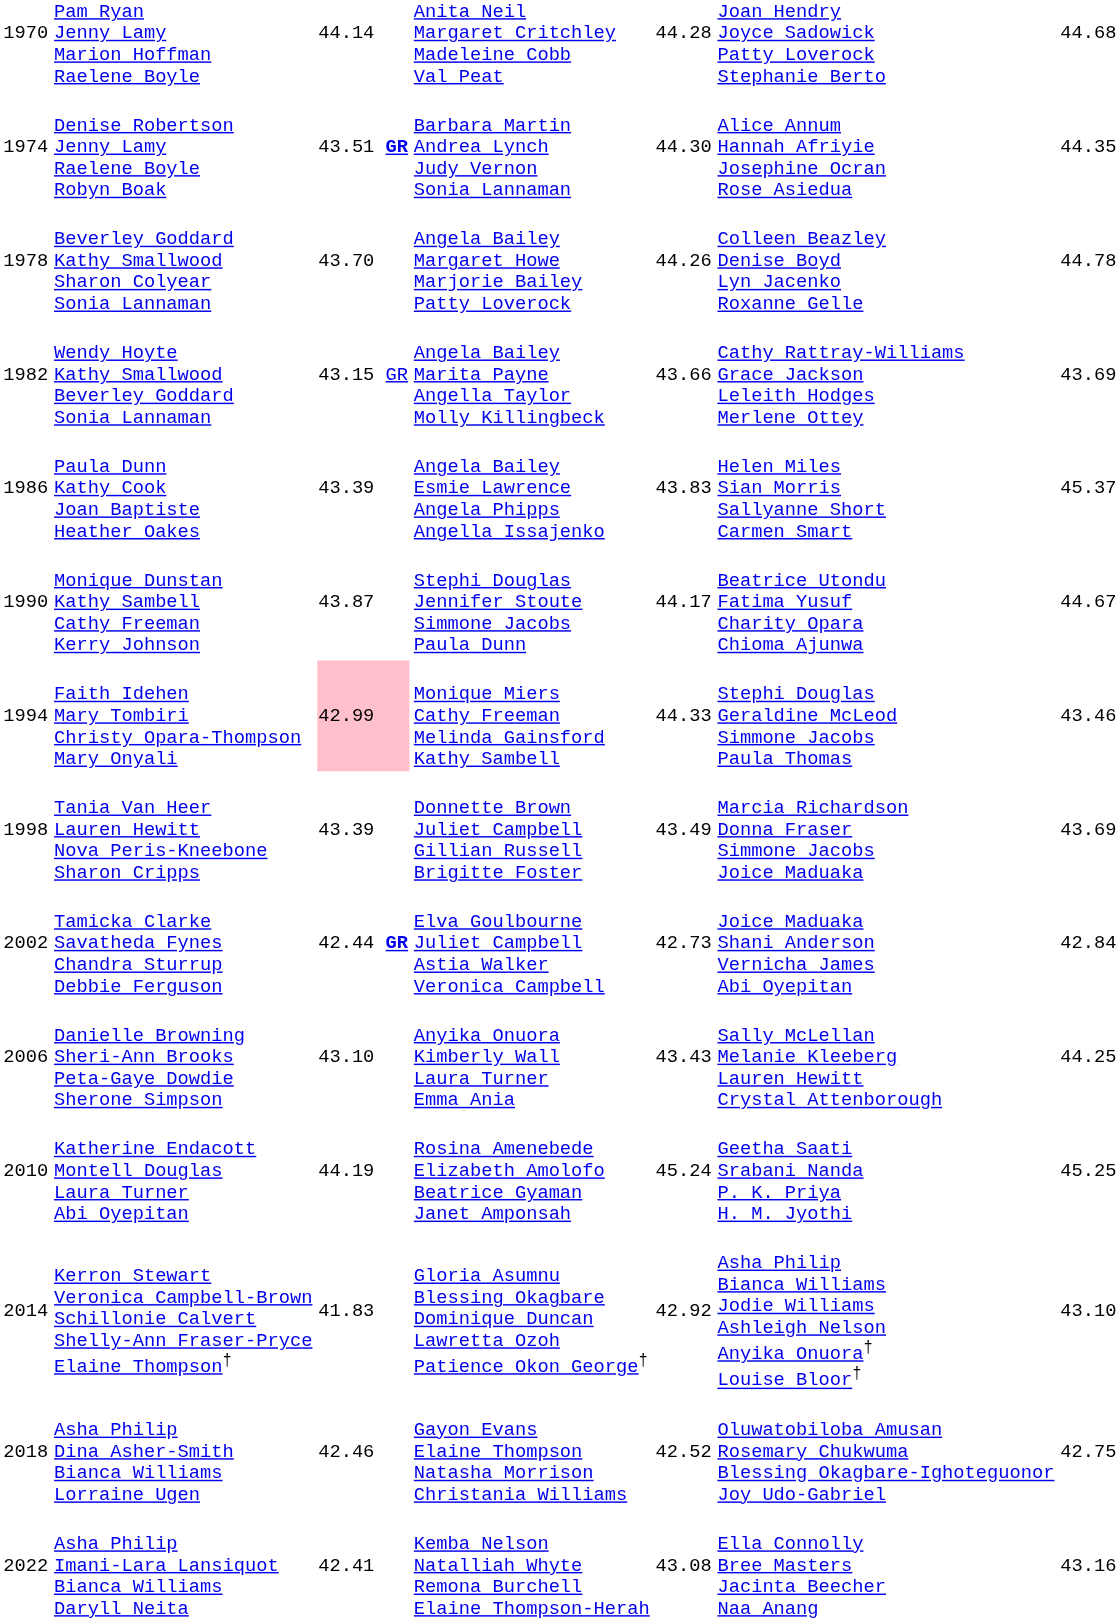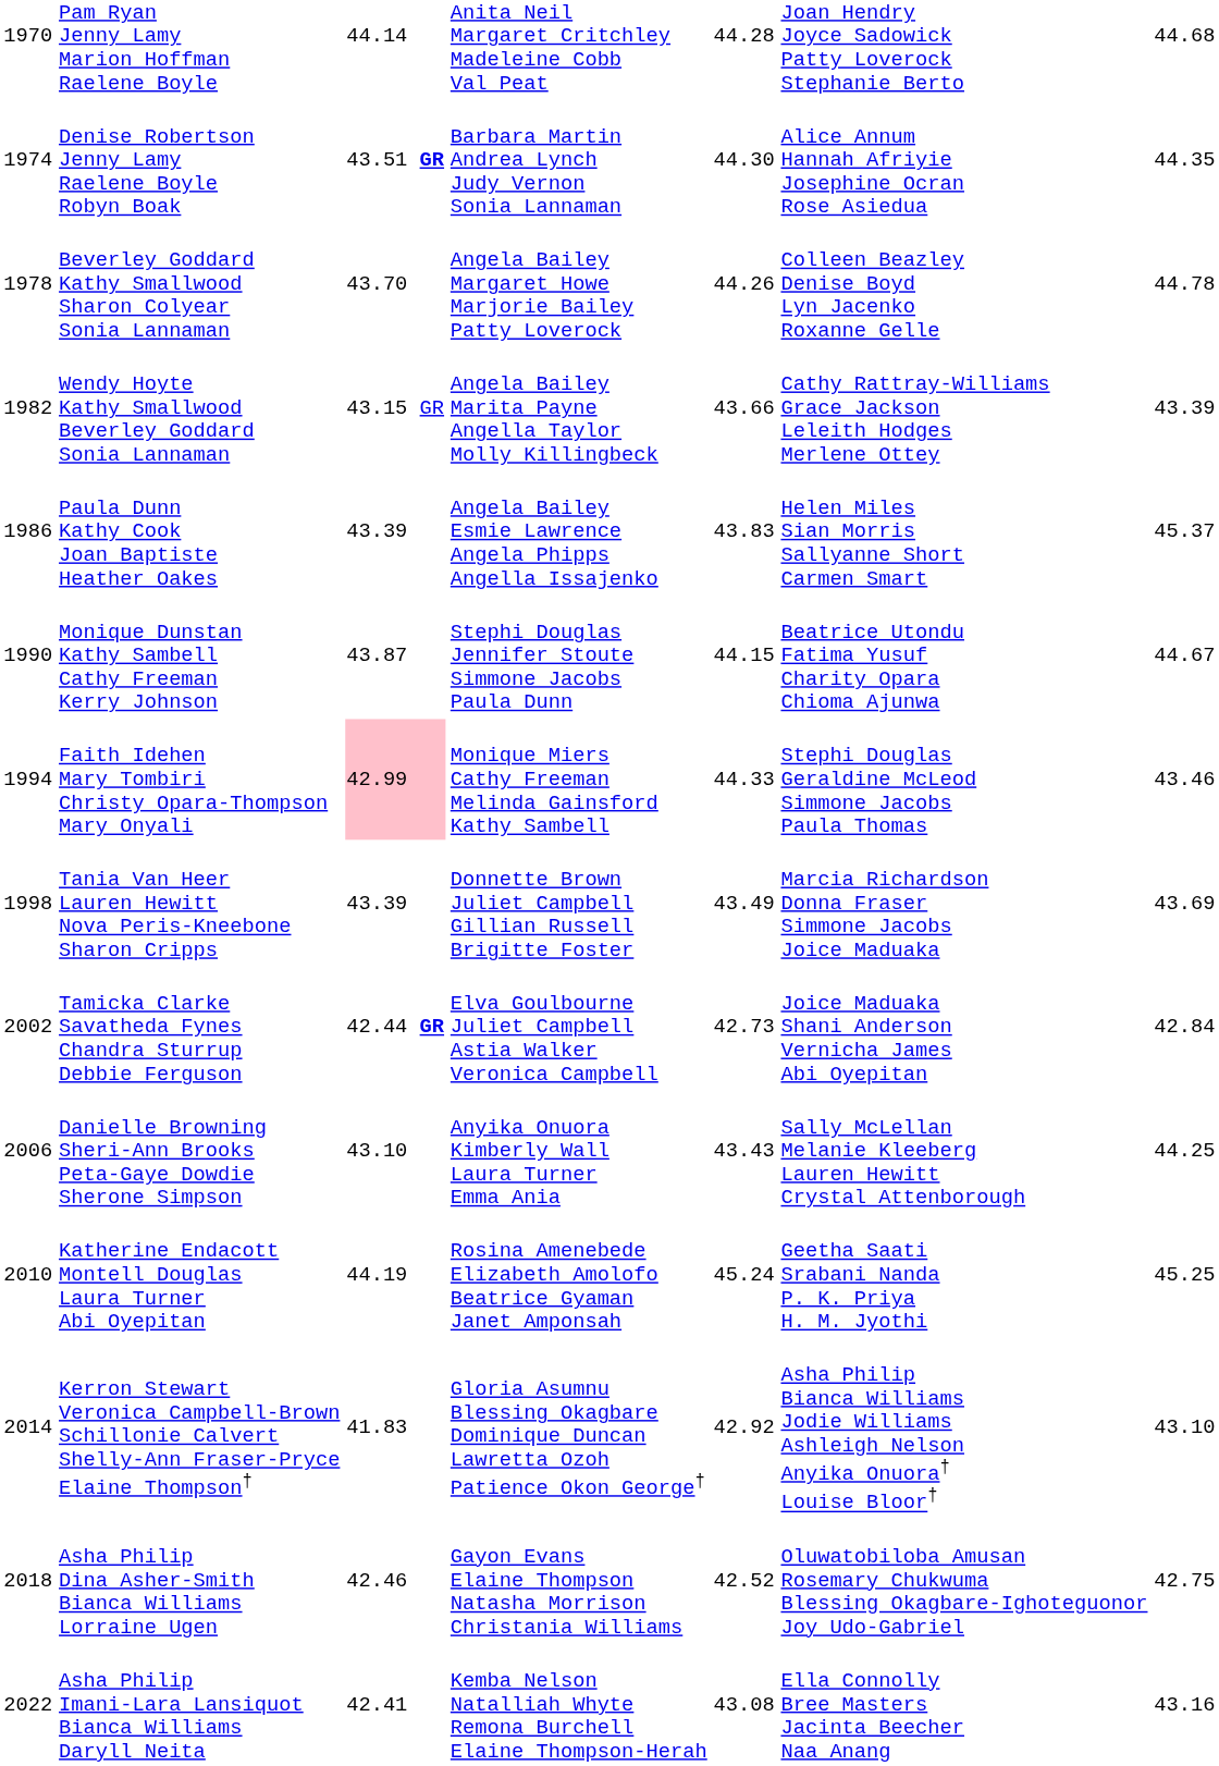Wendy Hoyte Kathy Smallwood Beverley Goddard Sonia Lannaman | column 7: 43.69 -> 43.39
Monique Dunstan Kathy Sambell Cathy Freeman Kerry Johnson | column 5: 44.17 -> 44.15
